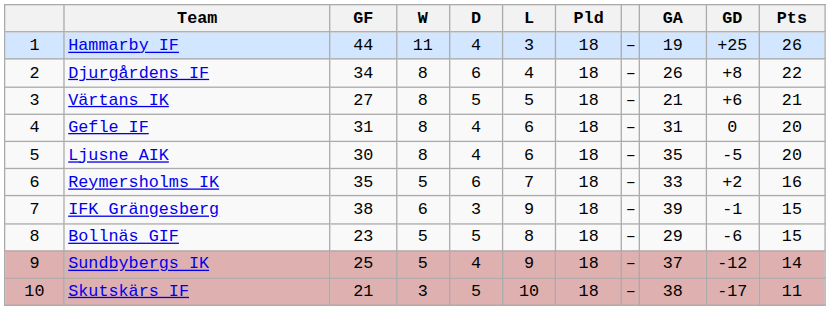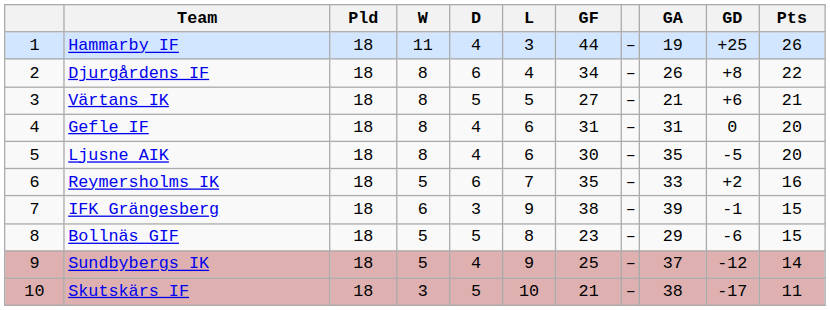columns swapped: Pld <-> GF
